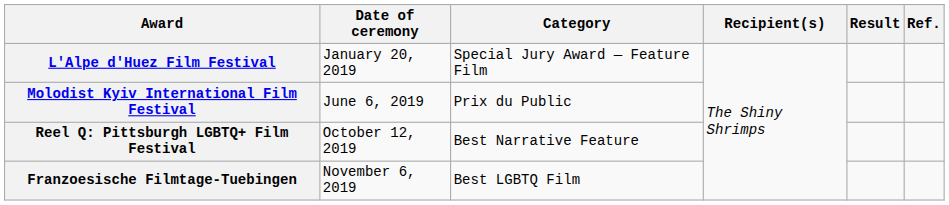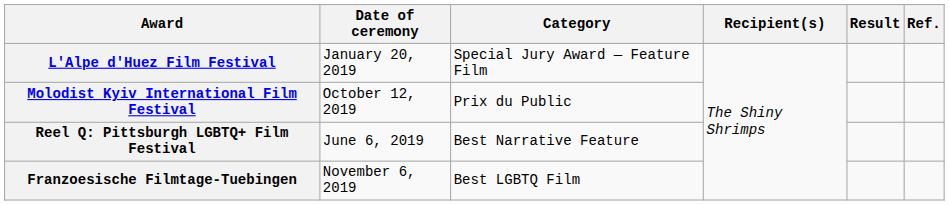Molodist Kyiv International Film Festival | Date of ceremony: June 6, 2019 -> October 12, 2019
Reel Q: Pittsburgh LGBTQ+ Film Festival | Date of ceremony: October 12, 2019 -> June 6, 2019
